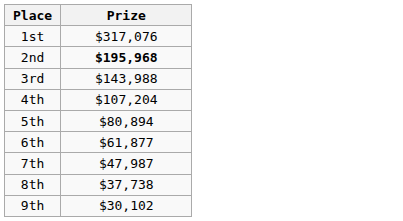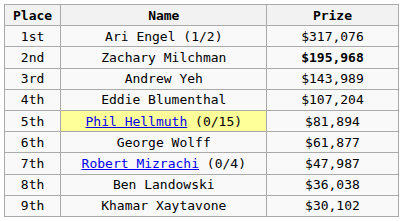+ column: Name | Ari Engel (1/2) | Zachary Milchman | Andrew Yeh | Eddie Blumenthal | Phil Hellmuth (0/15) | George Wolff | Robert Mizrachi (0/4) | Ben Landowski | Khamar Xaytavone
3rd | Prize: $143,988 -> $143,989
5th | Prize: $80,894 -> $81,894
8th | Prize: $37,738 -> $36,038
